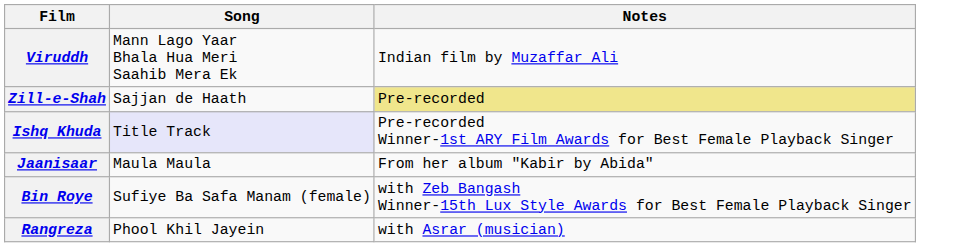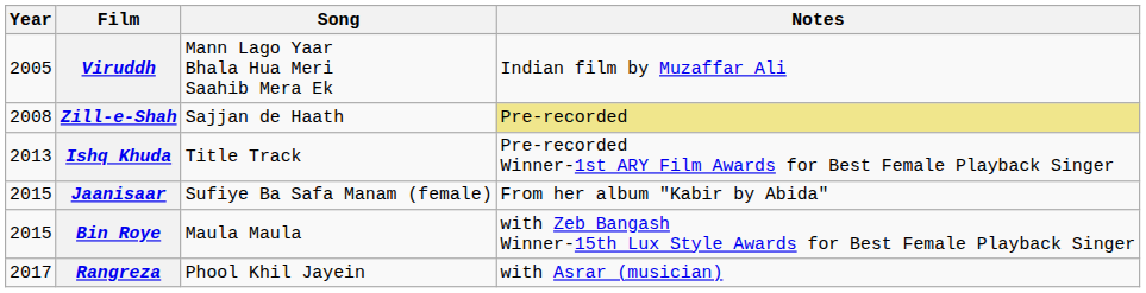+ column: Year | 2005 | 2008 | 2013 | 2015 | 2015 | 2017
Ishq Khuda | Song: lavender background -> no background
Jaanisaar | Song: Maula Maula -> Sufiye Ba Safa Manam (female)
Bin Roye | Song: Sufiye Ba Safa Manam (female) -> Maula Maula
